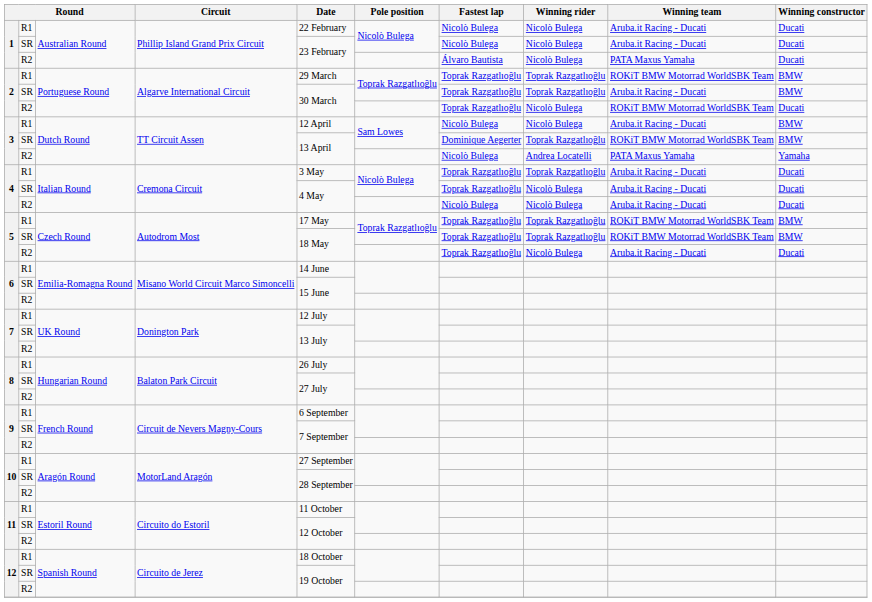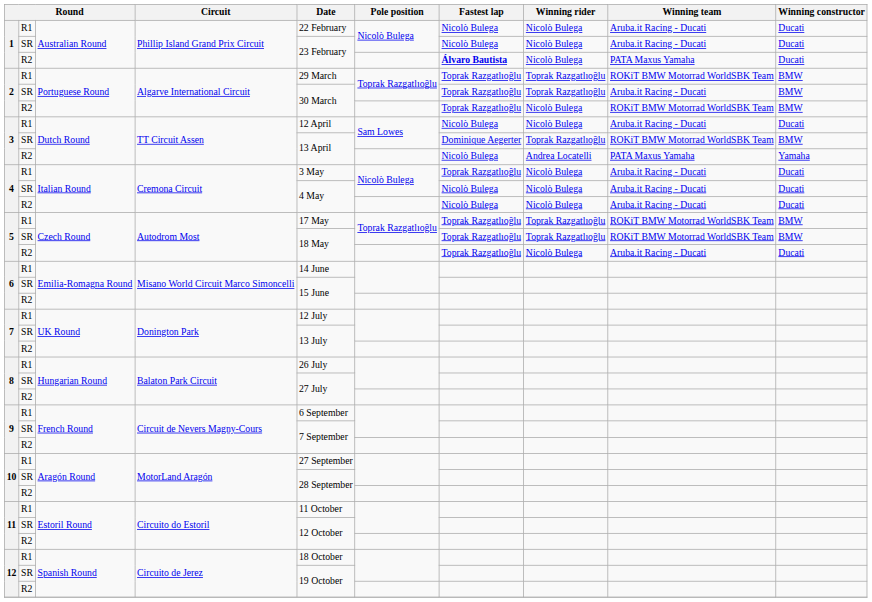1 / R2 | Fastest lap: normal -> bold
2 / R2 | Winning constructor: Ducati -> BMW
3 / R1 | Winning constructor: BMW -> Ducati
4 / R1 | Winning rider: Toprak Razgatlıoğlu -> Nicolò Bulega
4 / SR | Fastest lap: Toprak Razgatlıoğlu -> Nicolò Bulega
